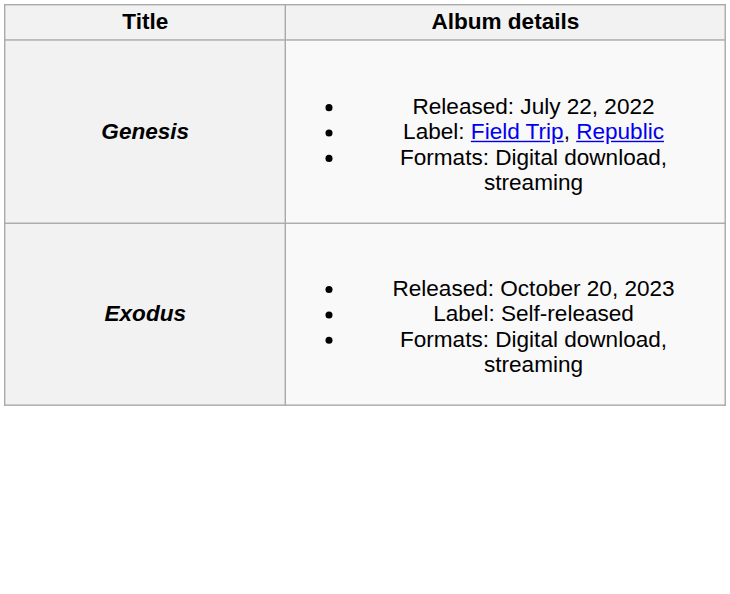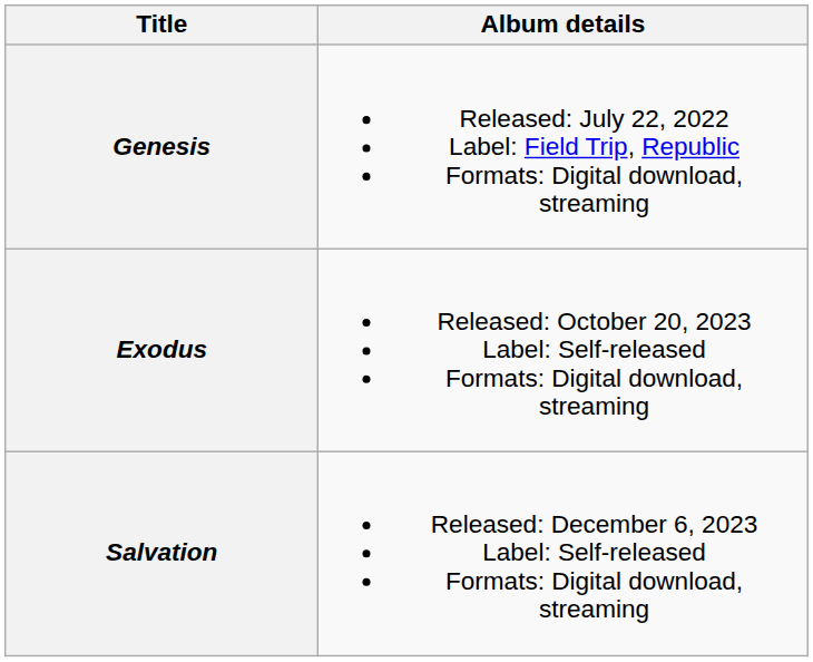+ row: Salvation | Released: December 6, 2023 Label: Self-released Formats: Digital download, streaming
